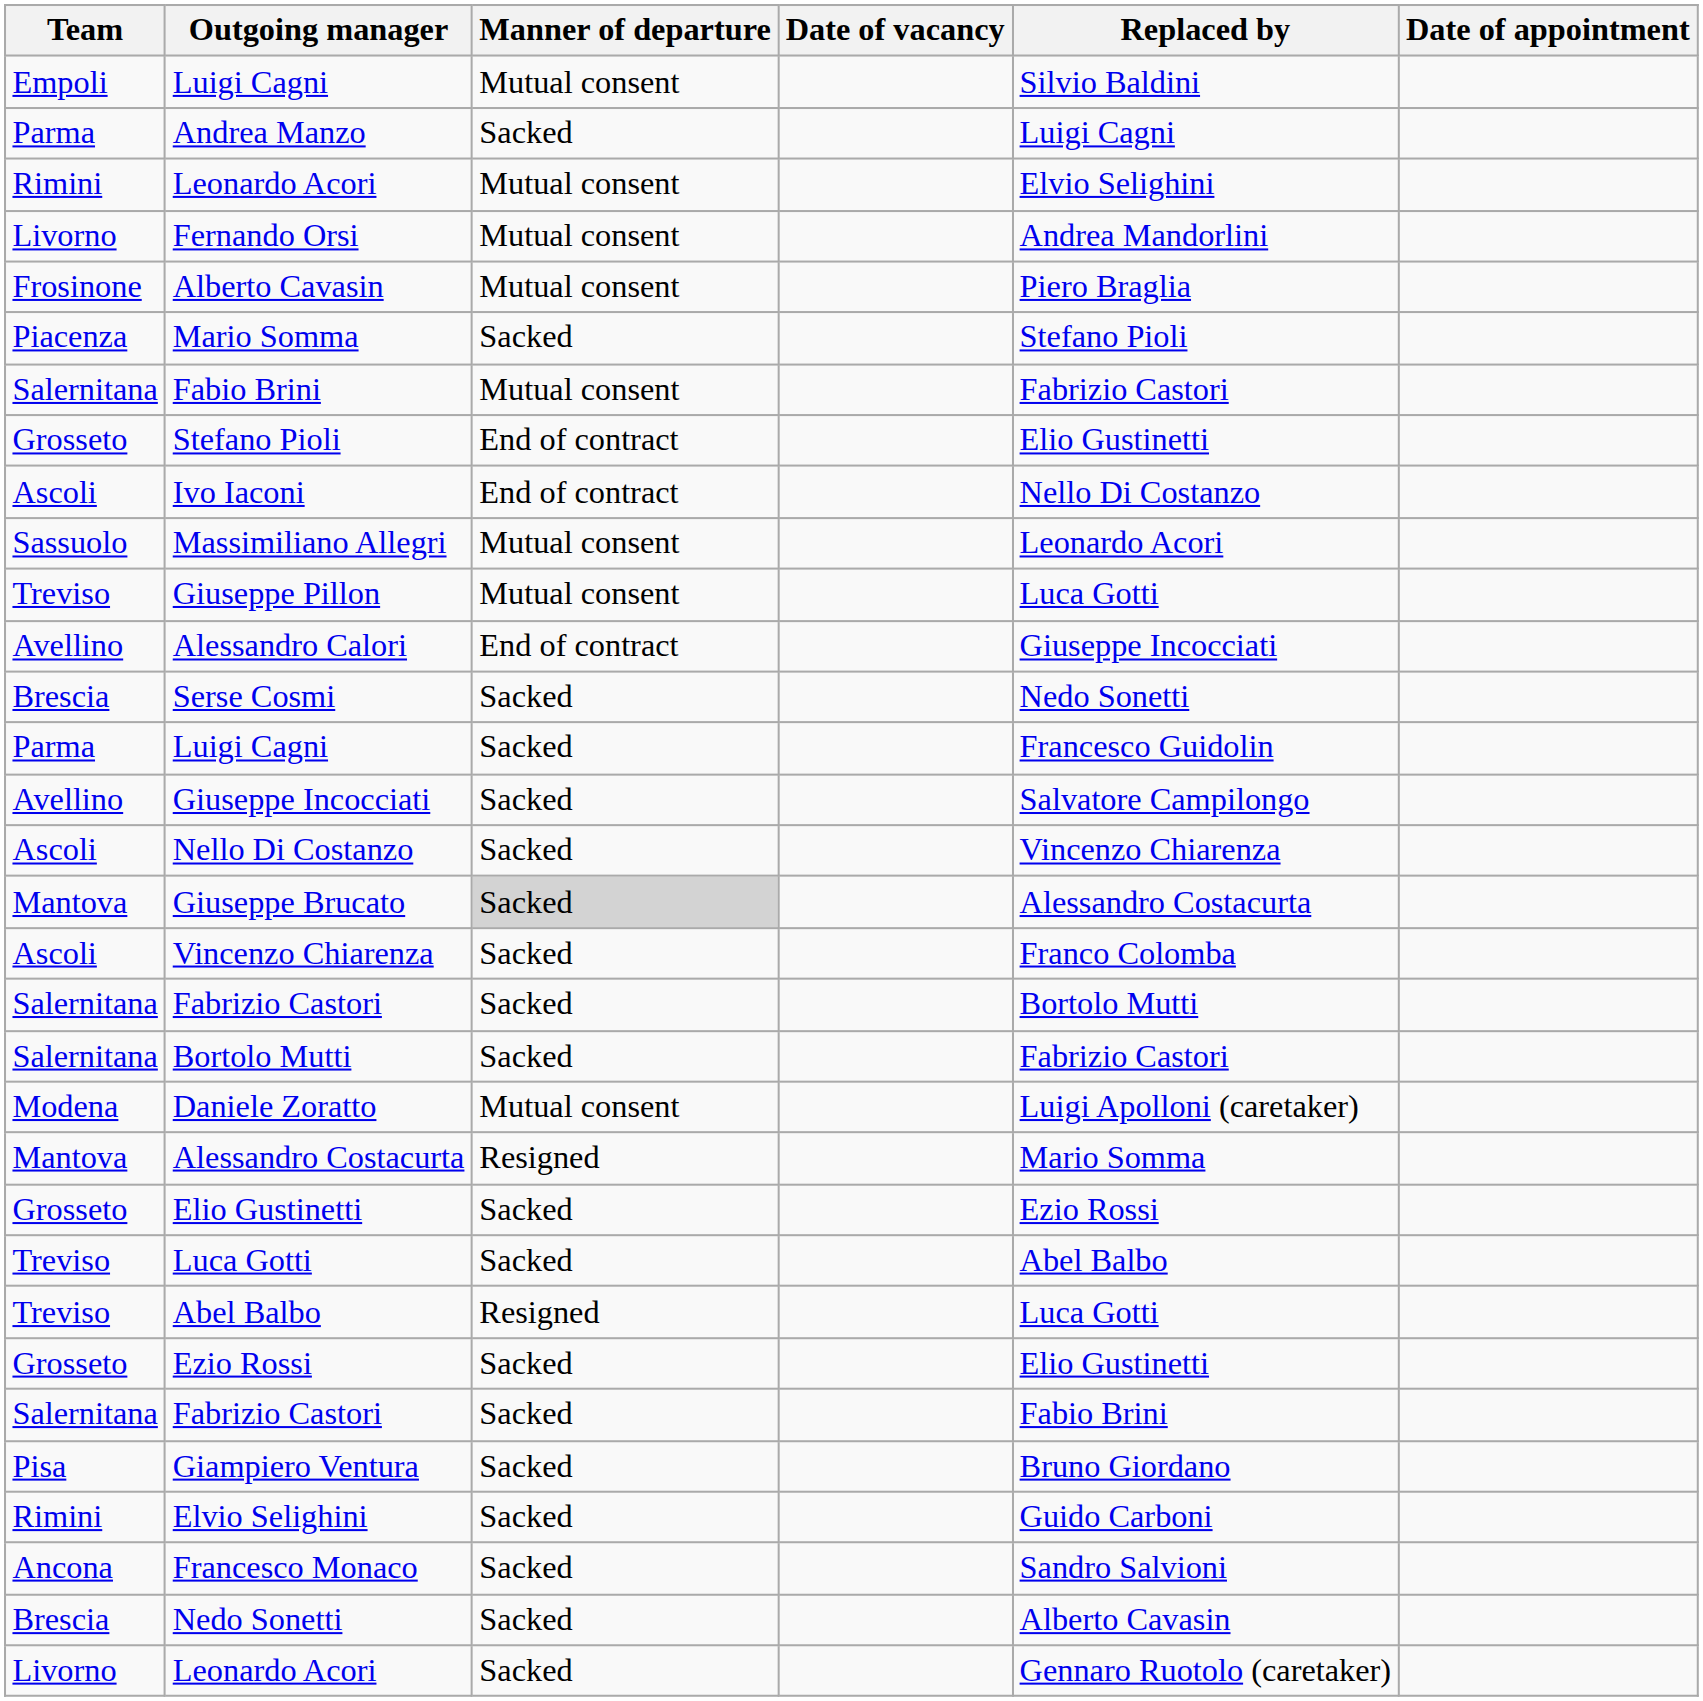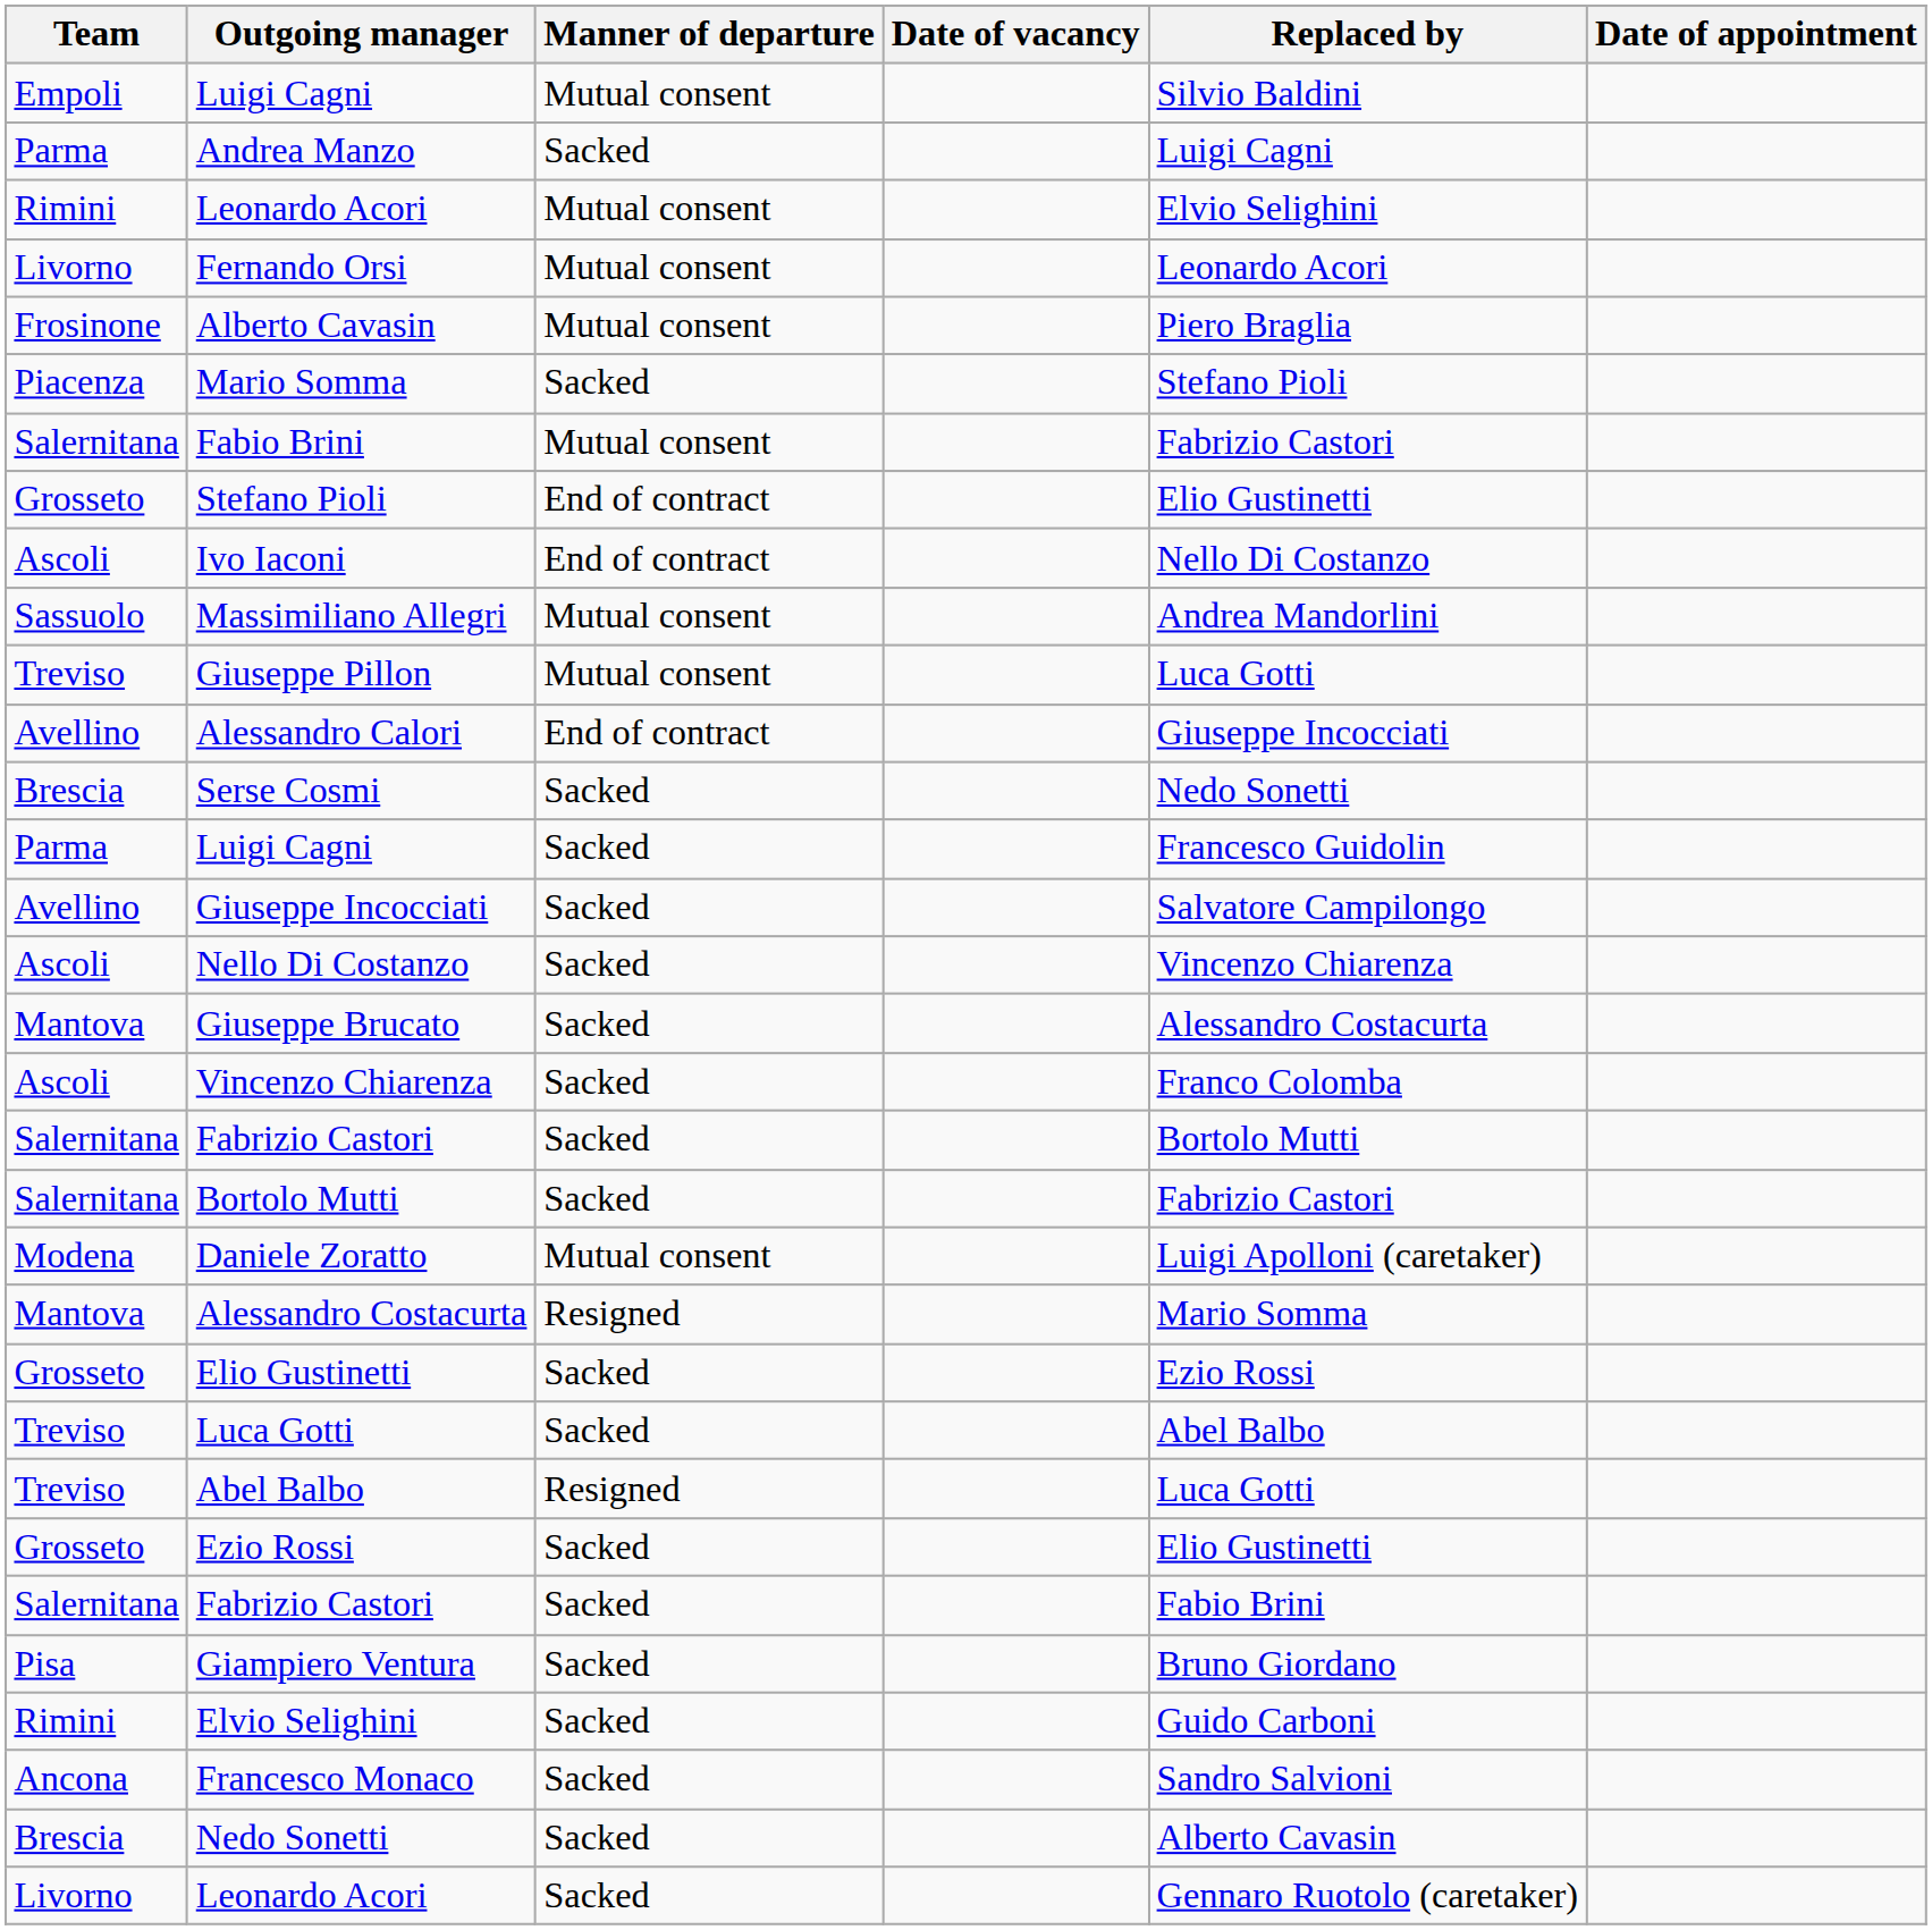Fernando Orsi | Replaced by: Andrea Mandorlini -> Leonardo Acori
Massimiliano Allegri | Replaced by: Leonardo Acori -> Andrea Mandorlini
Giuseppe Brucato | Manner of departure: lightgrey background -> no background
